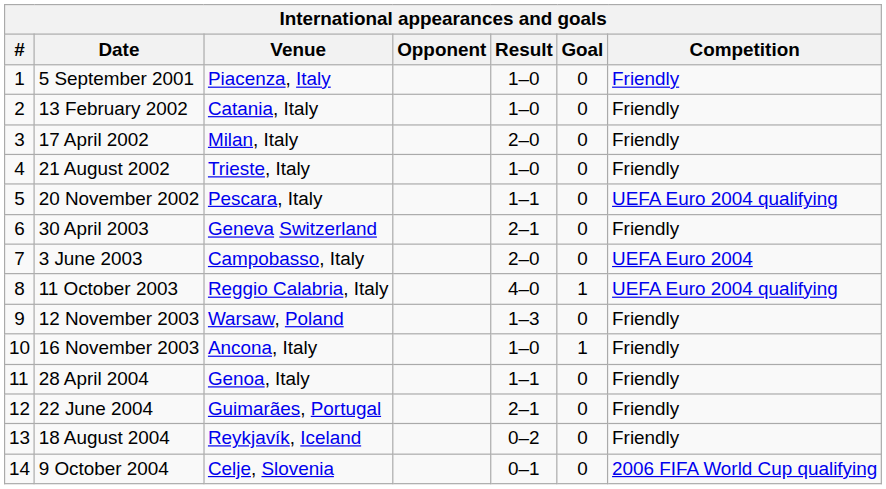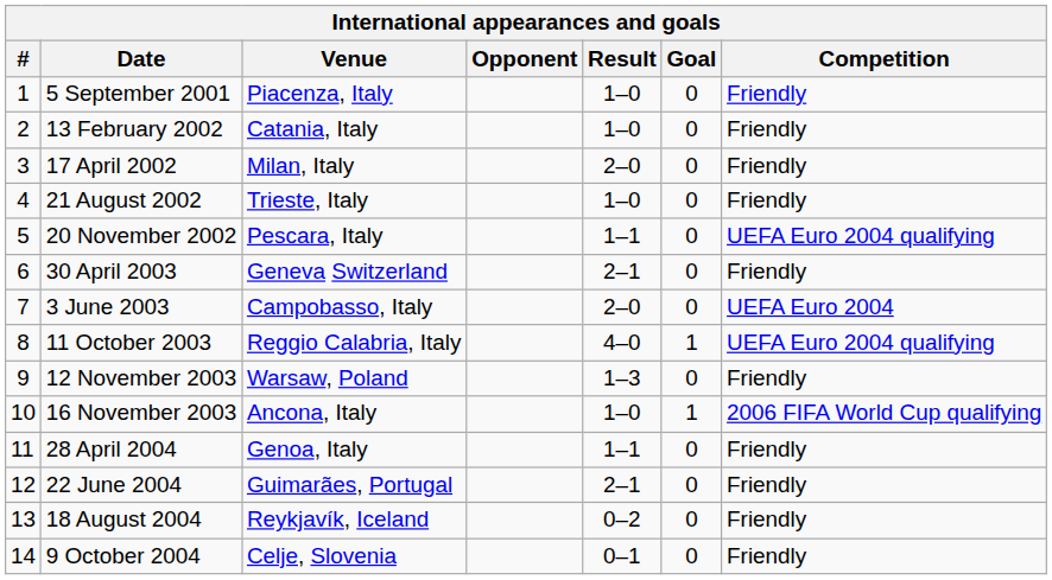16 November 2003 | Competition: Friendly -> 2006 FIFA World Cup qualifying
9 October 2004 | Competition: 2006 FIFA World Cup qualifying -> Friendly
